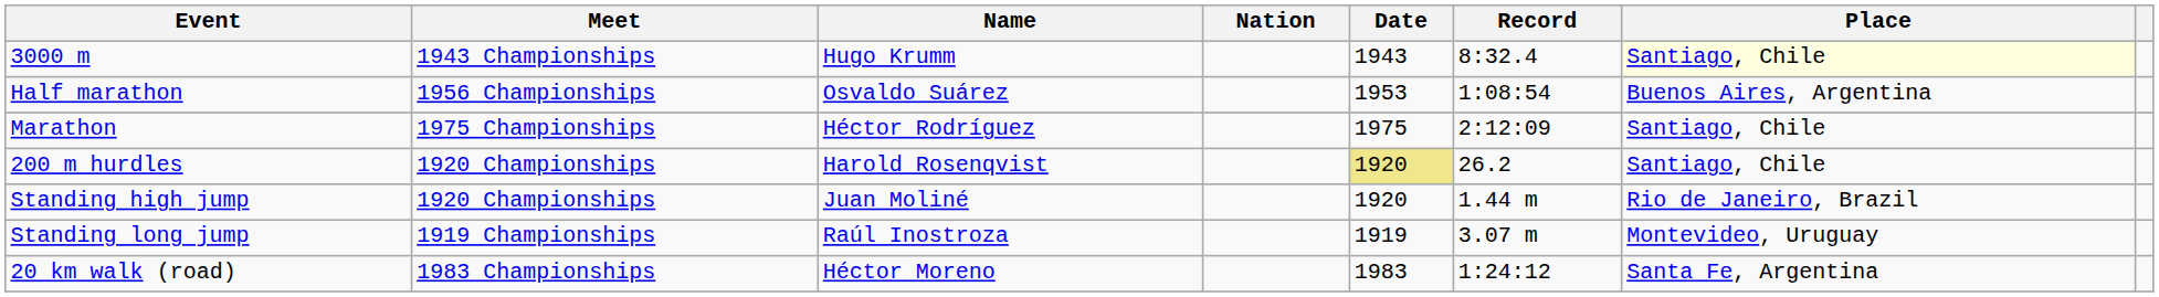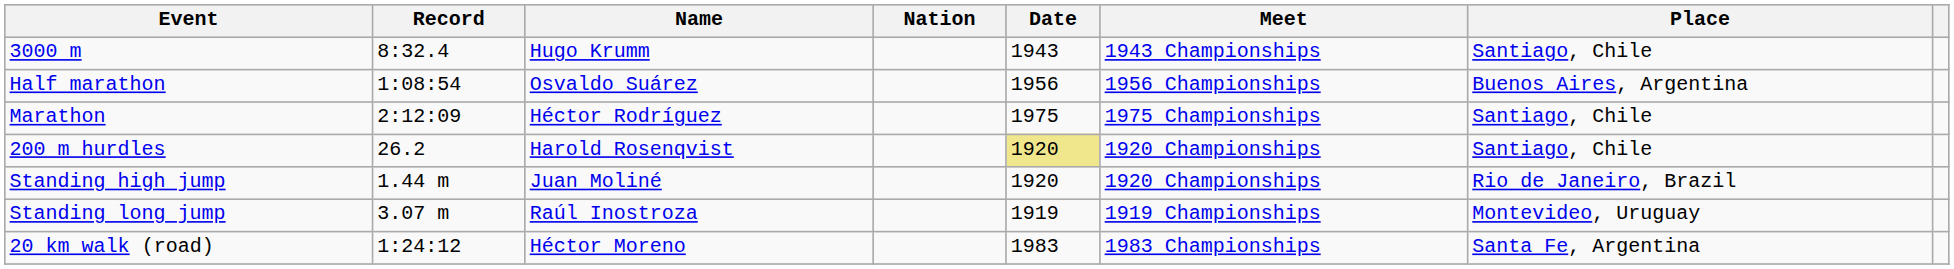columns swapped: Record <-> Meet
3000 m | Place: lightyellow background -> no background
Half marathon | Date: 1953 -> 1956
